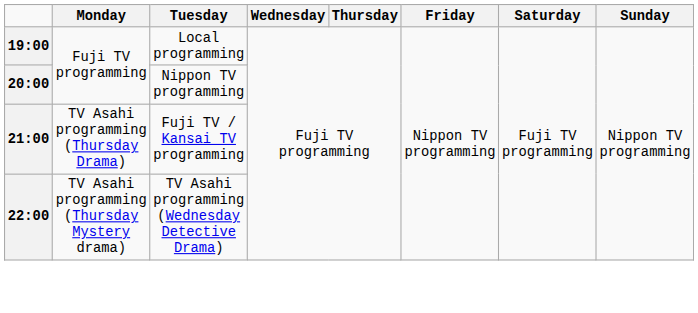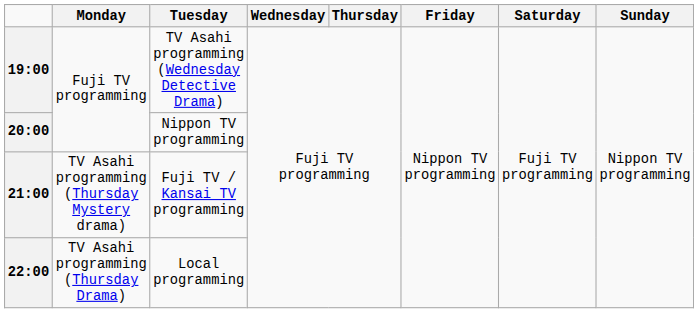19:00 | Tuesday: Local programming -> TV Asahi programming (Wednesday Detective Drama)
21:00 | Monday: TV Asahi programming (Thursday Drama) -> TV Asahi programming (Thursday Mystery drama)
22:00 | Monday: TV Asahi programming (Thursday Mystery drama) -> TV Asahi programming (Thursday Drama)
22:00 | Tuesday: TV Asahi programming (Wednesday Detective Drama) -> Local programming
